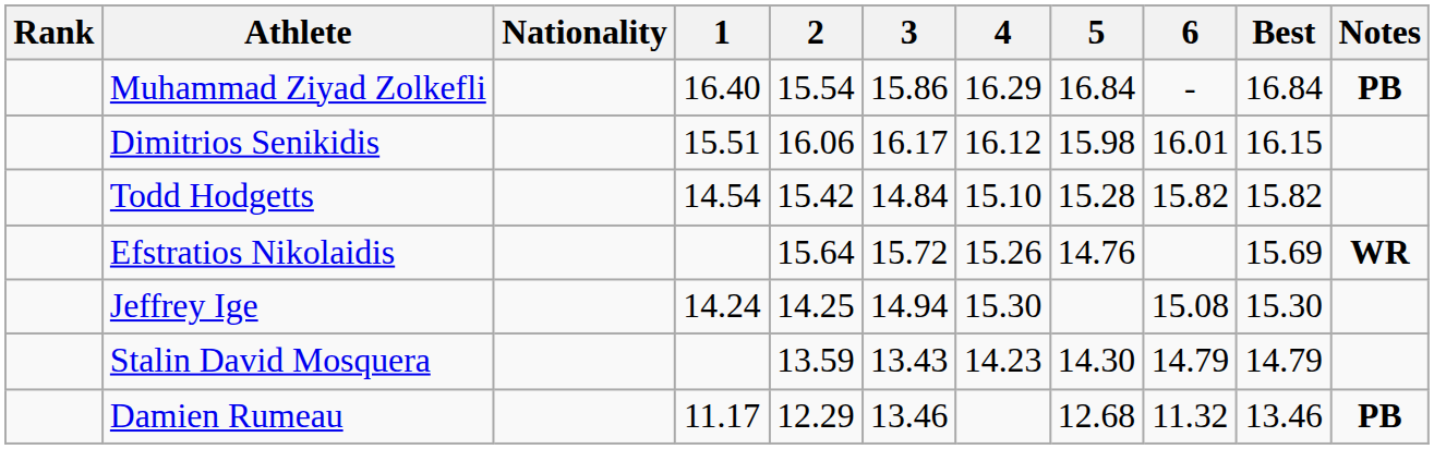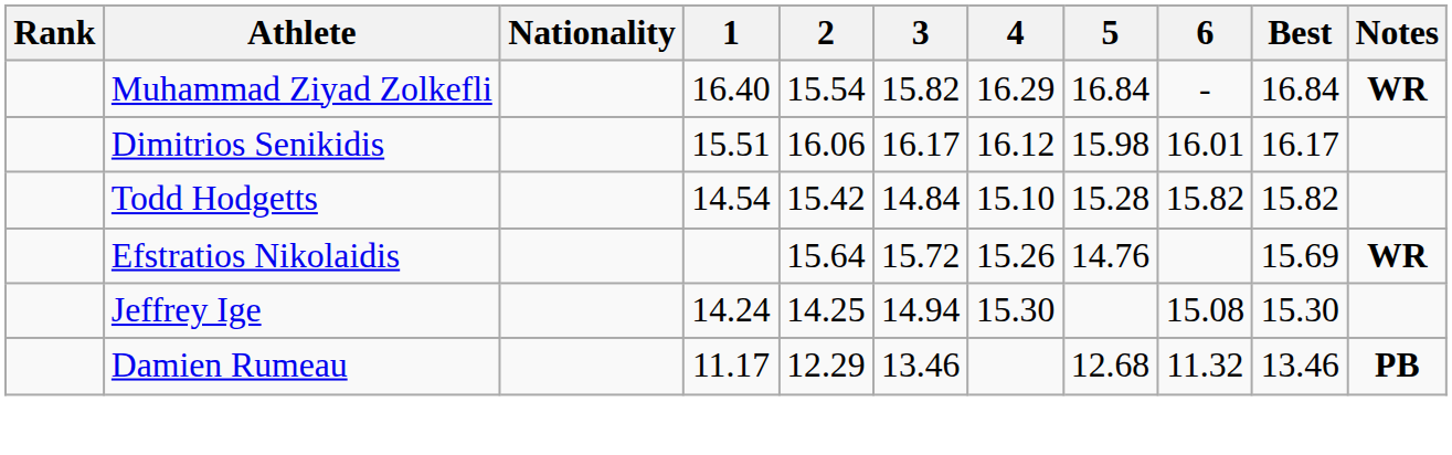Muhammad Ziyad Zolkefli | 3: 15.86 -> 15.82
Muhammad Ziyad Zolkefli | Notes: PB -> WR
Dimitrios Senikidis | Best: 16.15 -> 16.17
- row: Stalin David Mosquera | 13.59 | 13.43 | 14.23 | 14.30 | 14.79 | 14.79
